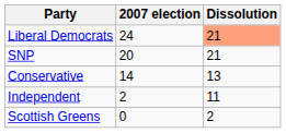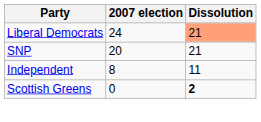- row: Conservative | 14 | 13
Independent | 2007 election: 2 -> 8
Scottish Greens | Dissolution: normal -> bold
